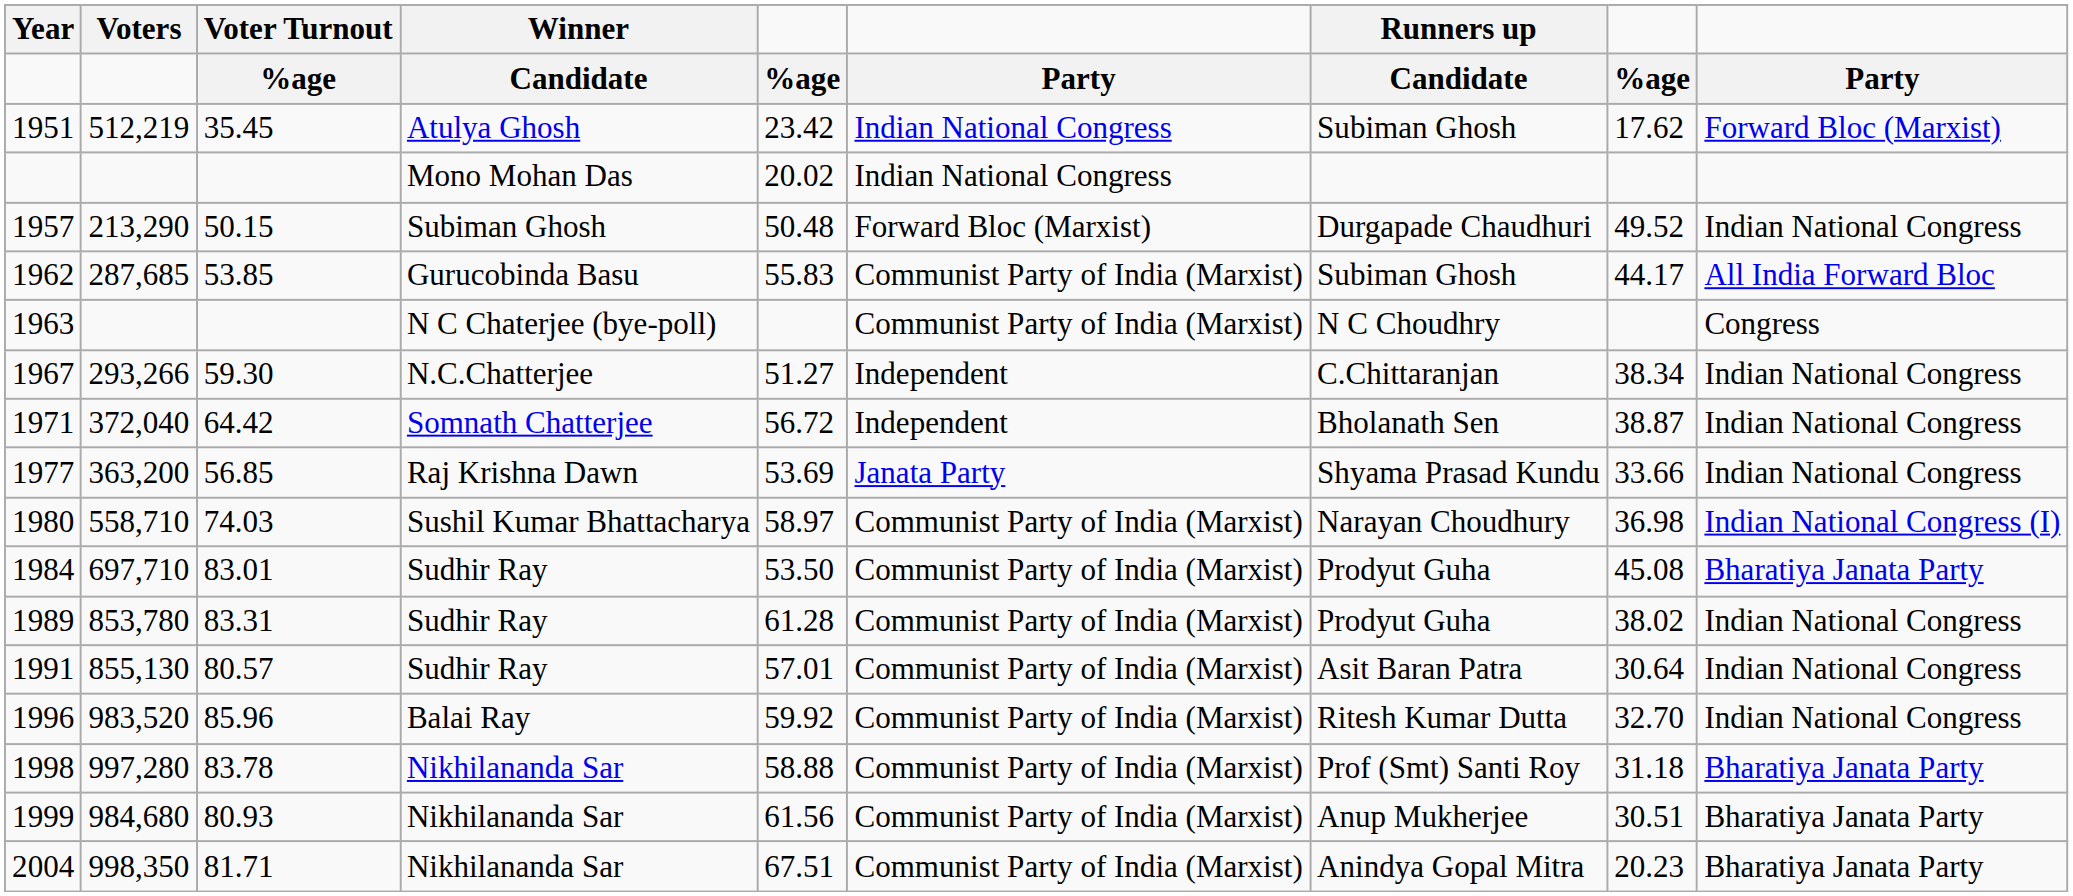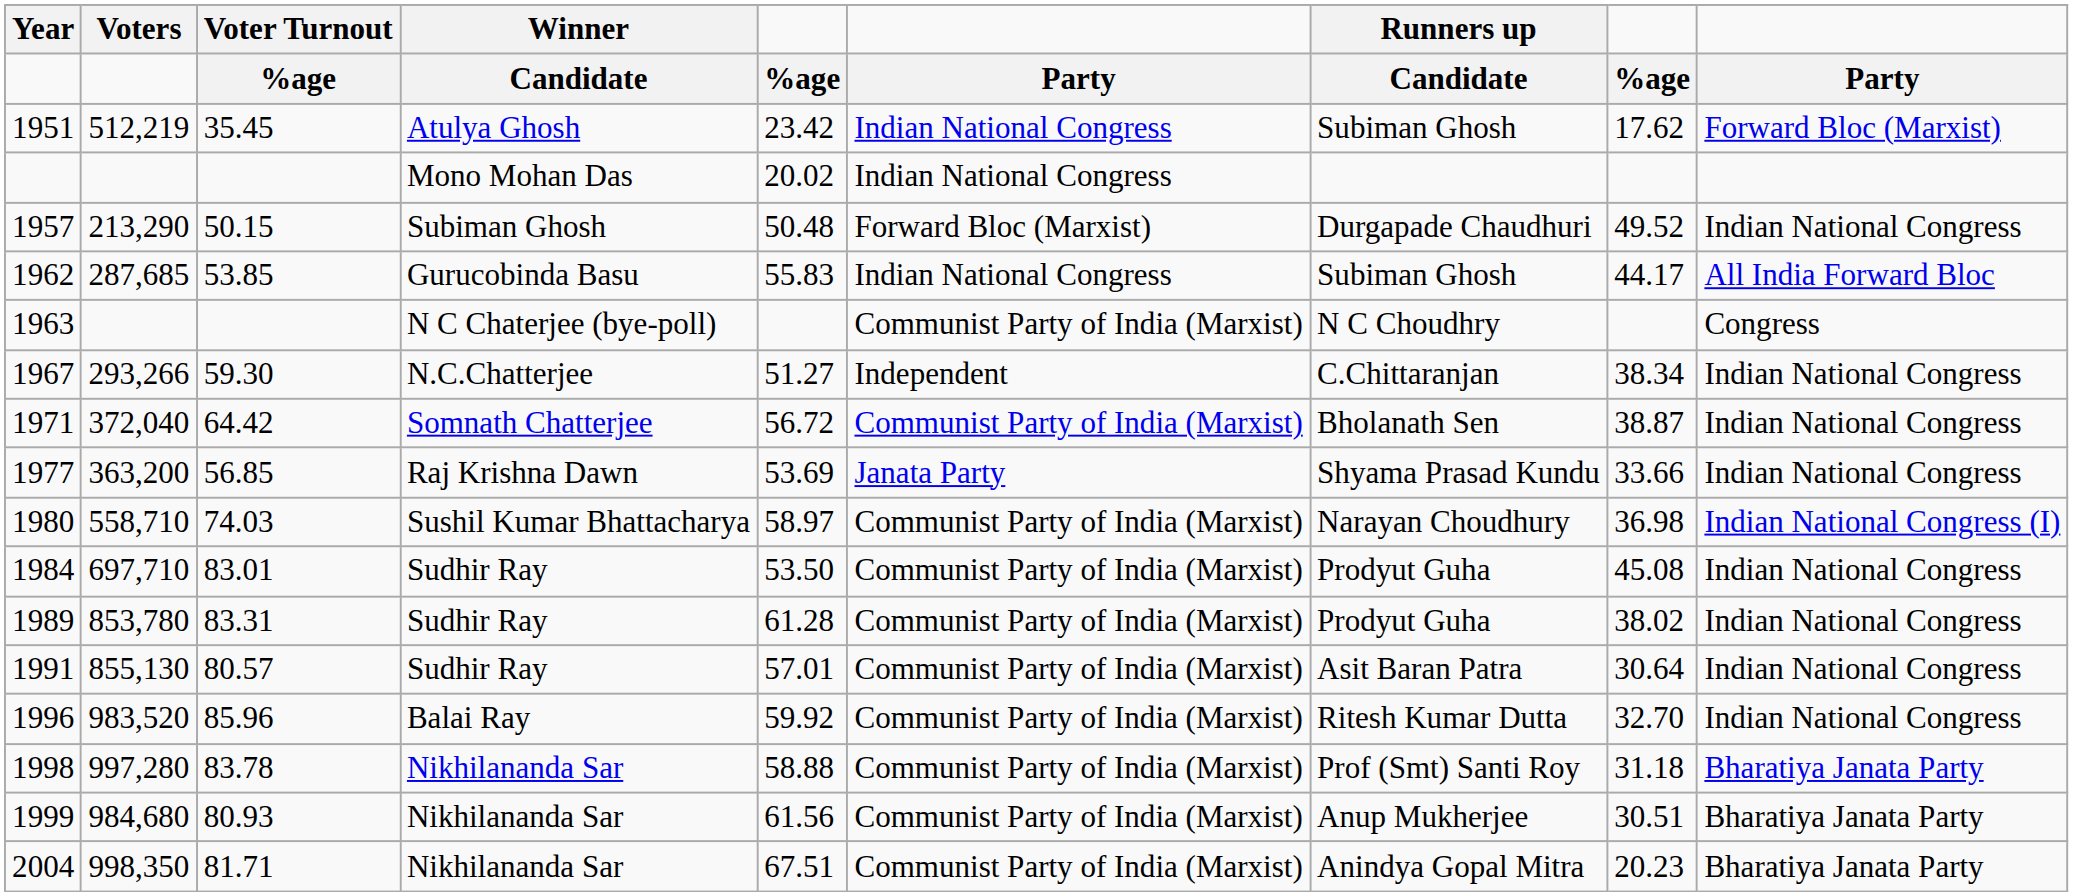1962 | column 6: Communist Party of India (Marxist) -> Indian National Congress
1971 | column 6: Independent -> Communist Party of India (Marxist)
1984 | column 9: Bharatiya Janata Party -> Indian National Congress
